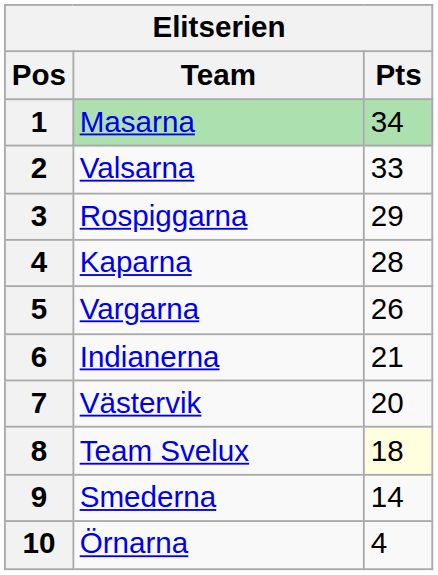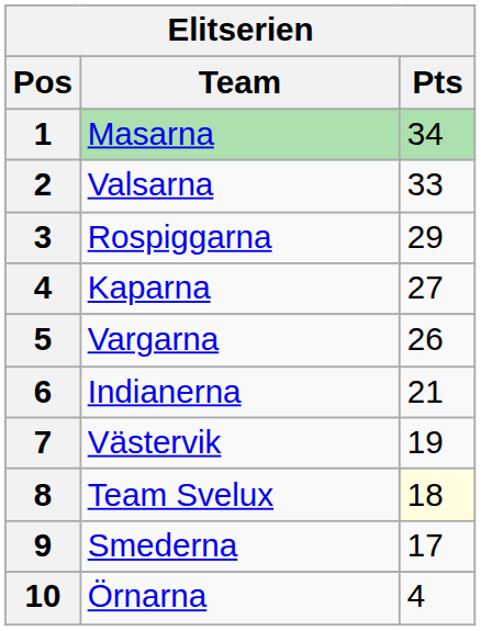Kaparna | Pts: 28 -> 27
Västervik | Pts: 20 -> 19
Smederna | Pts: 14 -> 17
